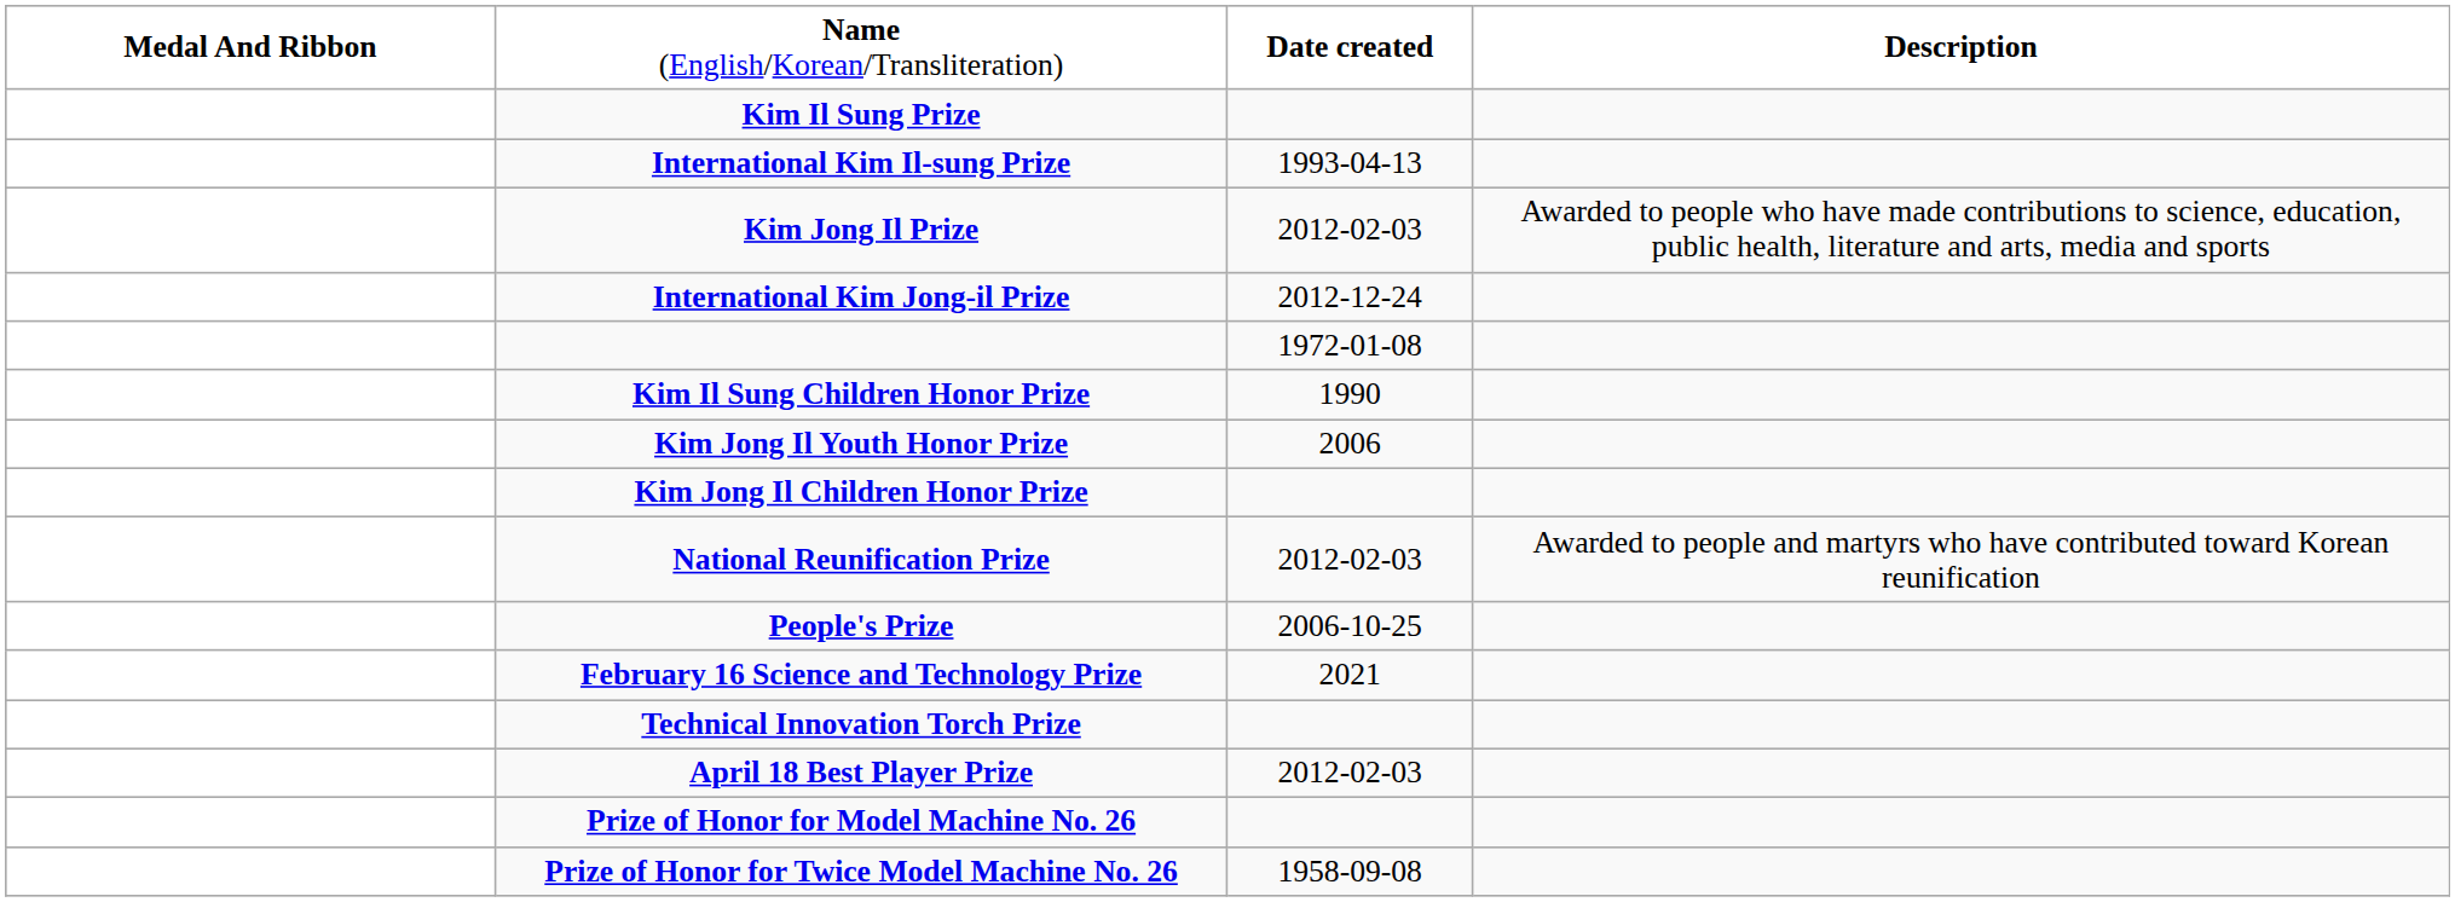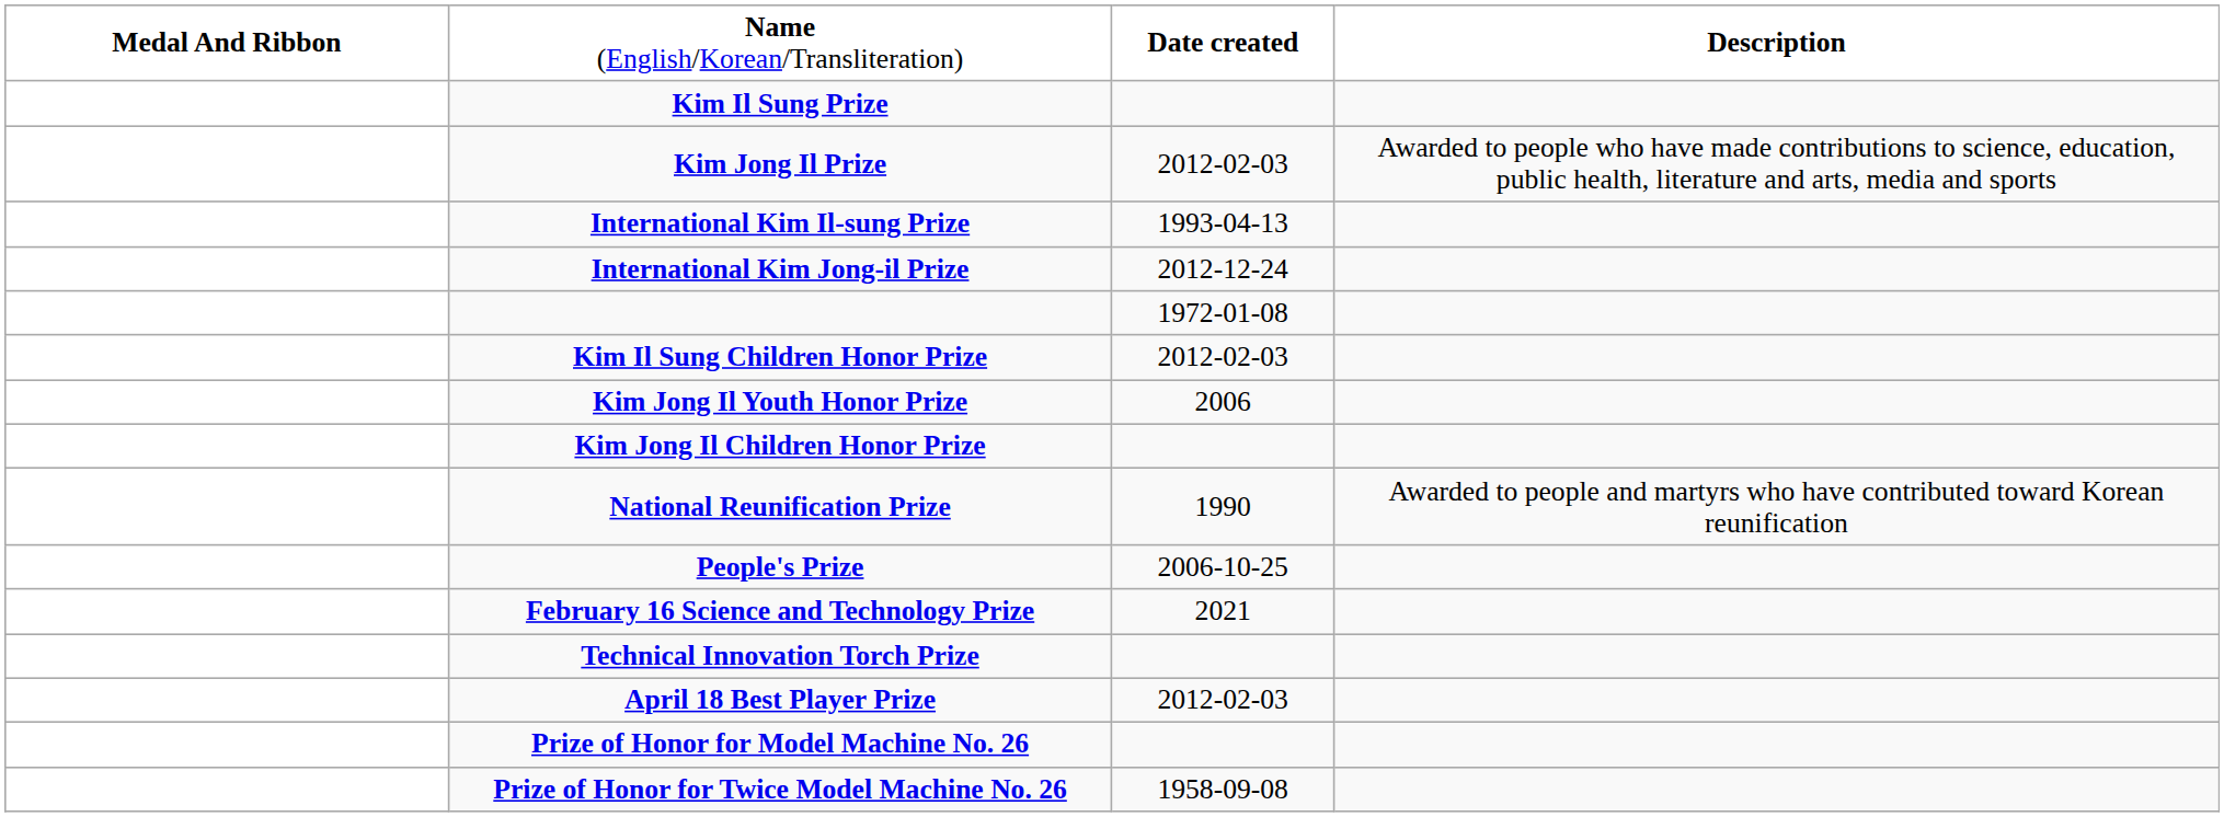rows swapped: Kim Jong Il Prize <-> International Kim Il-sung Prize
Kim Il Sung Children Honor Prize | column 3: 1990 -> 2012-02-03
National Reunification Prize | column 3: 2012-02-03 -> 1990
